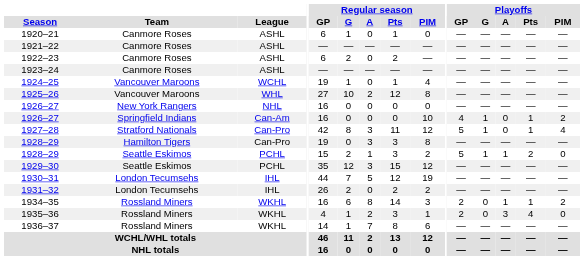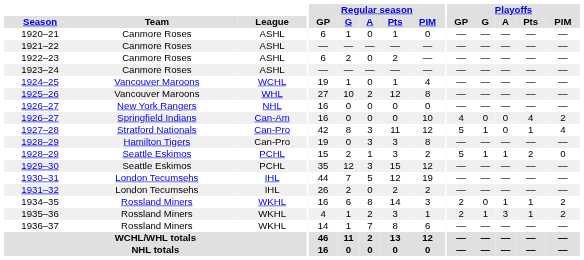1926–27 / Springfield Indians | Playoffs / G: 1 -> 0
1926–27 / Springfield Indians | Playoffs / Pts: 1 -> 4
1935–36 | Playoffs / G: 0 -> 1
1935–36 | Playoffs / Pts: 4 -> 1
1935–36 | Playoffs / PIM: 0 -> 2
